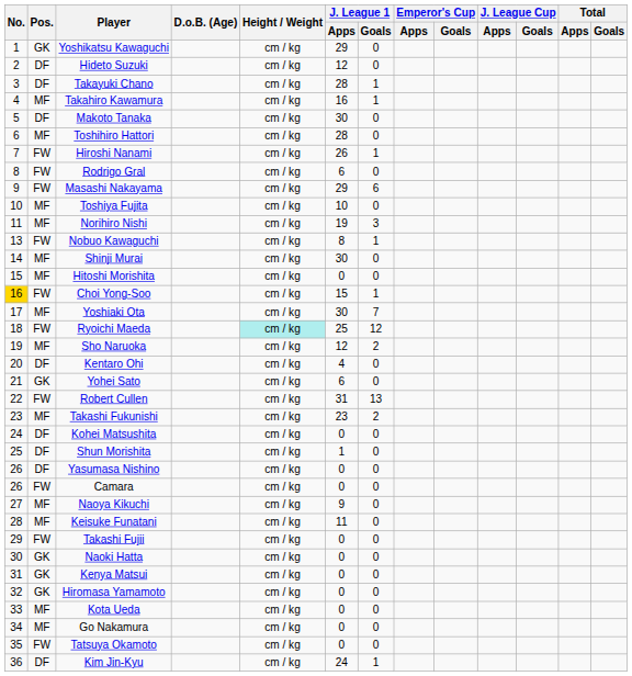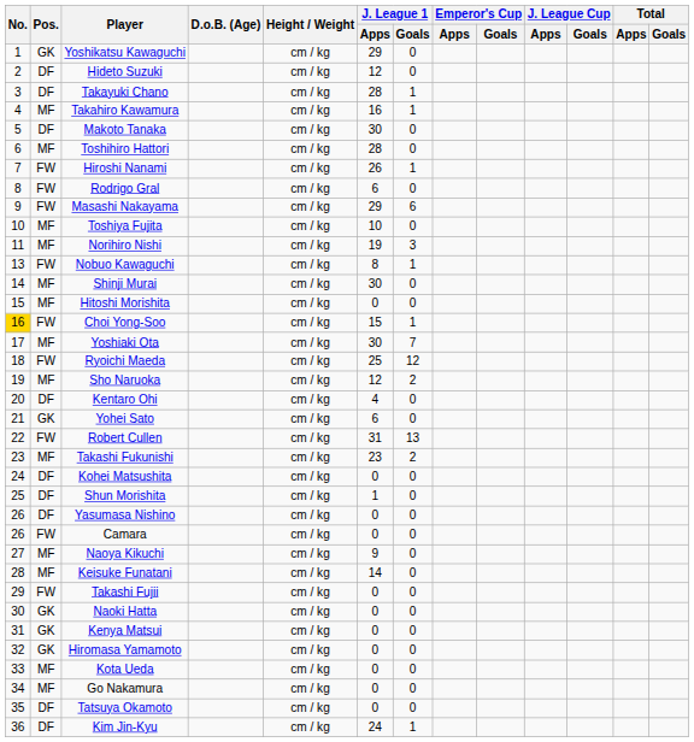Ryoichi Maeda | Height / Weight: paleturquoise background -> no background
Keisuke Funatani | J. League 1 / Apps: 11 -> 14
Tatsuya Okamoto | Pos.: FW -> DF
